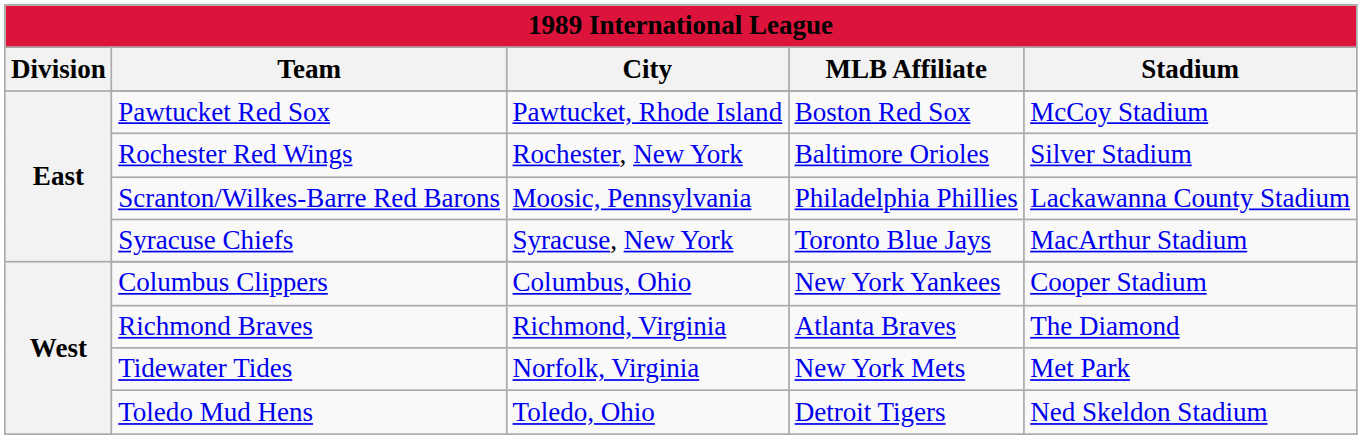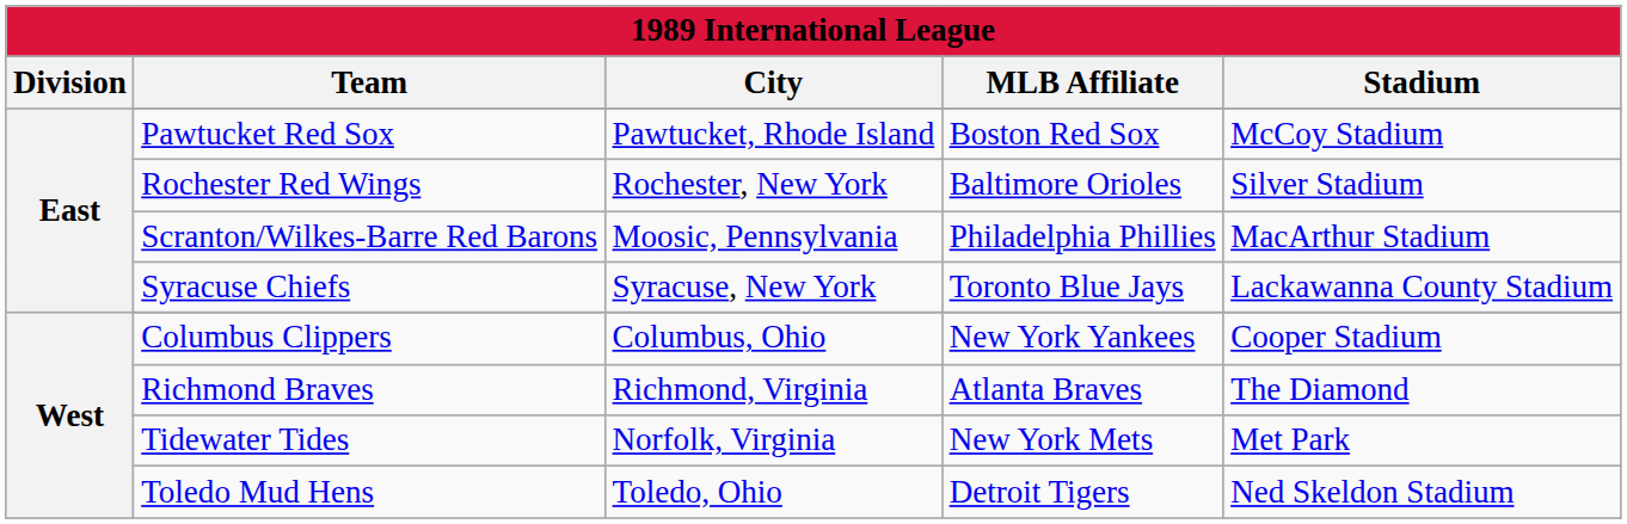Scranton/Wilkes-Barre Red Barons | Stadium: Lackawanna County Stadium -> MacArthur Stadium
Syracuse Chiefs | Stadium: MacArthur Stadium -> Lackawanna County Stadium
